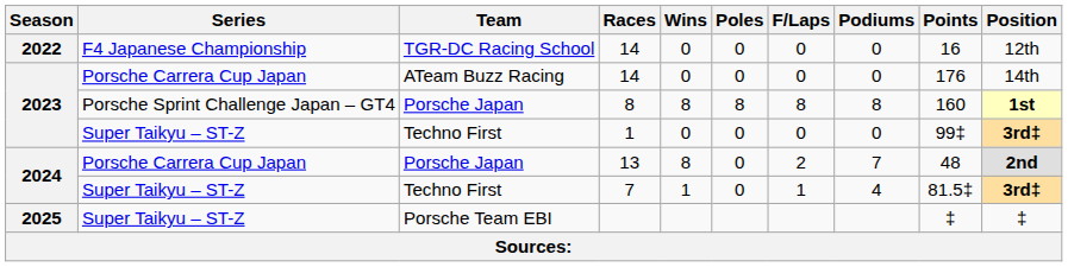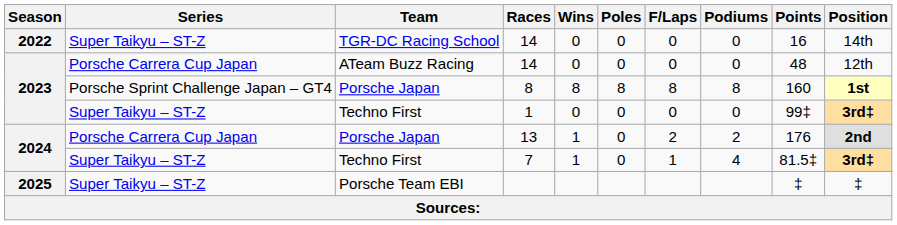TGR-DC Racing School / 14 | Series: F4 Japanese Championship -> Super Taikyu – ST-Z
TGR-DC Racing School / 14 | Position: 12th -> 14th
ATeam Buzz Racing / 14 | Points: 176 -> 48
ATeam Buzz Racing / 14 | Position: 14th -> 12th
13 | Wins: 8 -> 1
13 | Podiums: 7 -> 2
13 | Points: 48 -> 176
